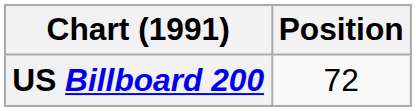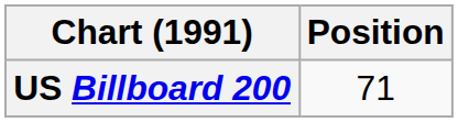US Billboard 200 | Position: 72 -> 71
